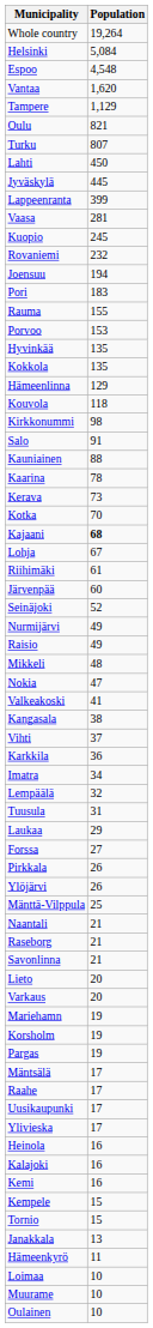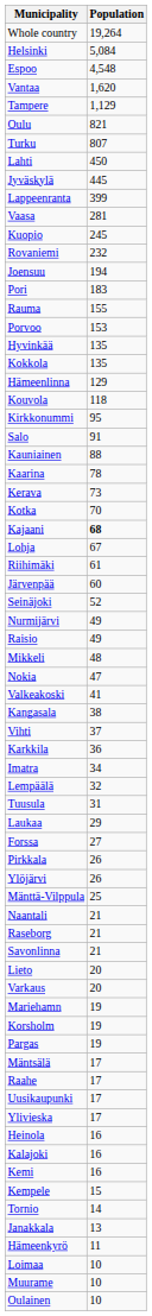Kirkkonummi | Population: 98 -> 95
Tornio | Population: 15 -> 14
